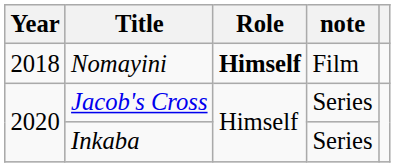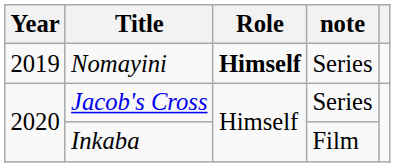Nomayini | Year: 2018 -> 2019
Nomayini | note: Film -> Series
Inkaba | note: Series -> Film
